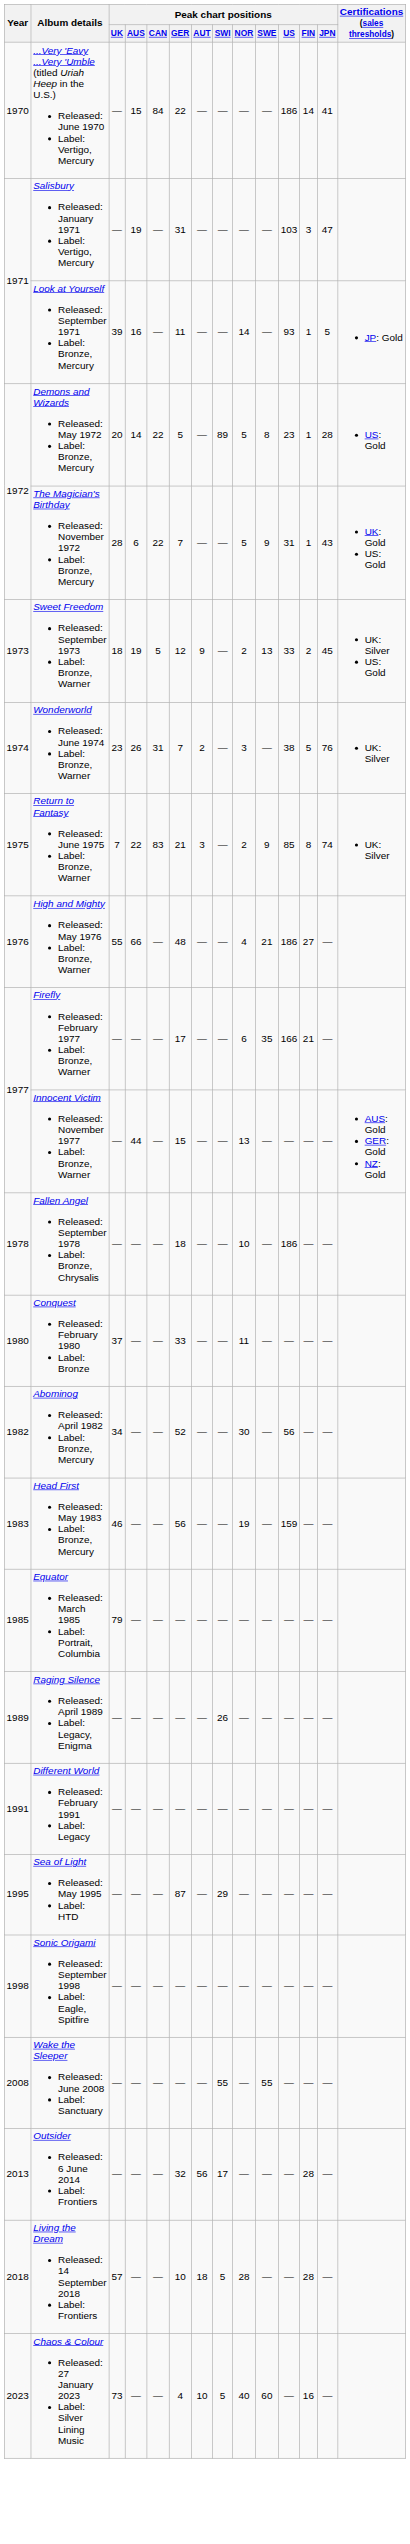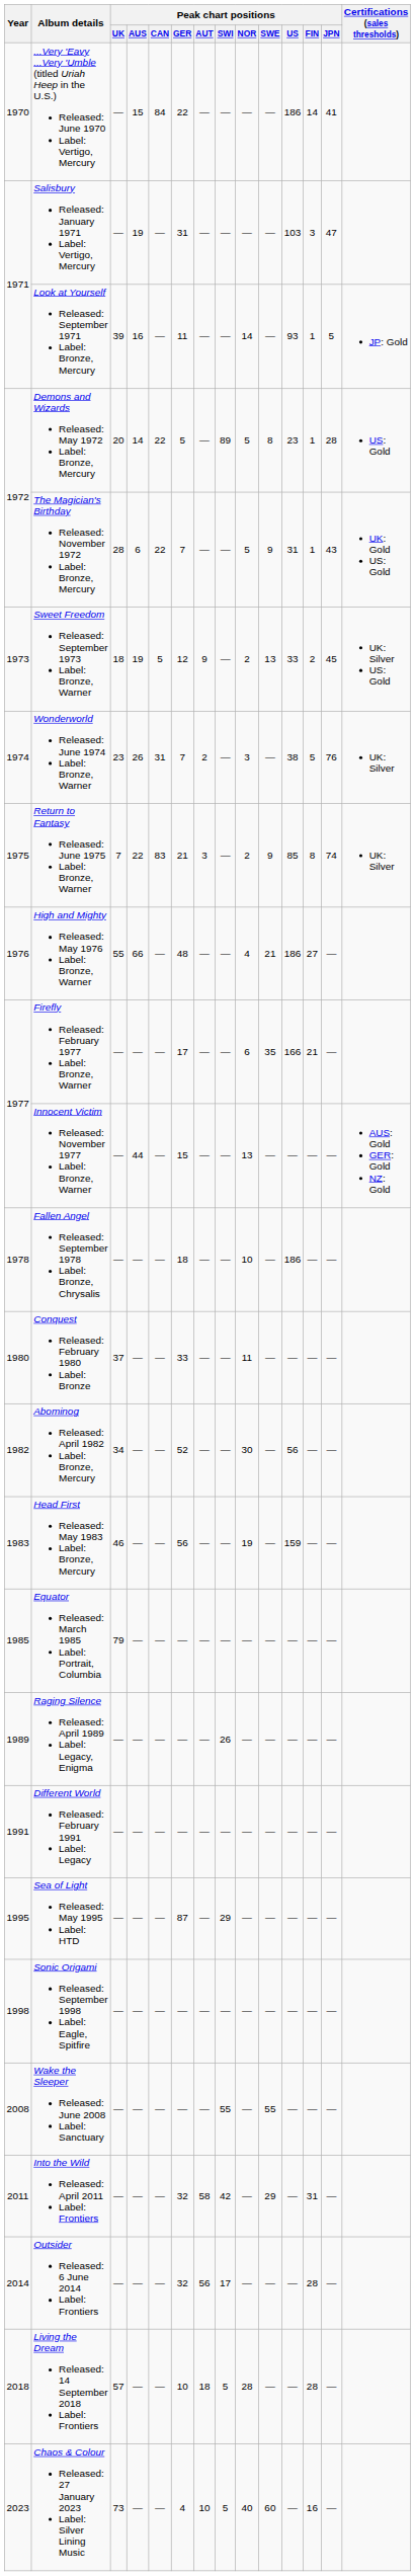+ row: 2011 | Into the Wild Released: April 2011 Label: Frontiers | — | — | — | 32 | 58 | 42 | — | 29 | — | 31 | —
Outsider Released: 6 June 2014 Label: Frontiers | Year: 2013 -> 2014
